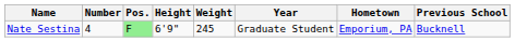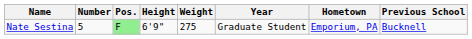Nate Sestina | Number: 4 -> 5
Nate Sestina | Weight: 245 -> 275
